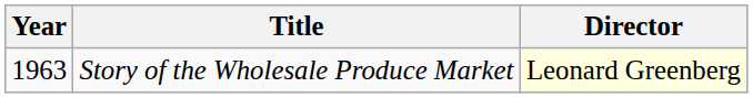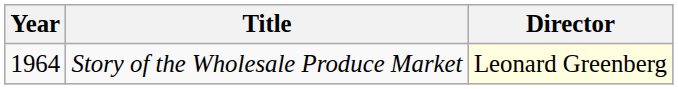Story of the Wholesale Produce Market | Year: 1963 -> 1964
